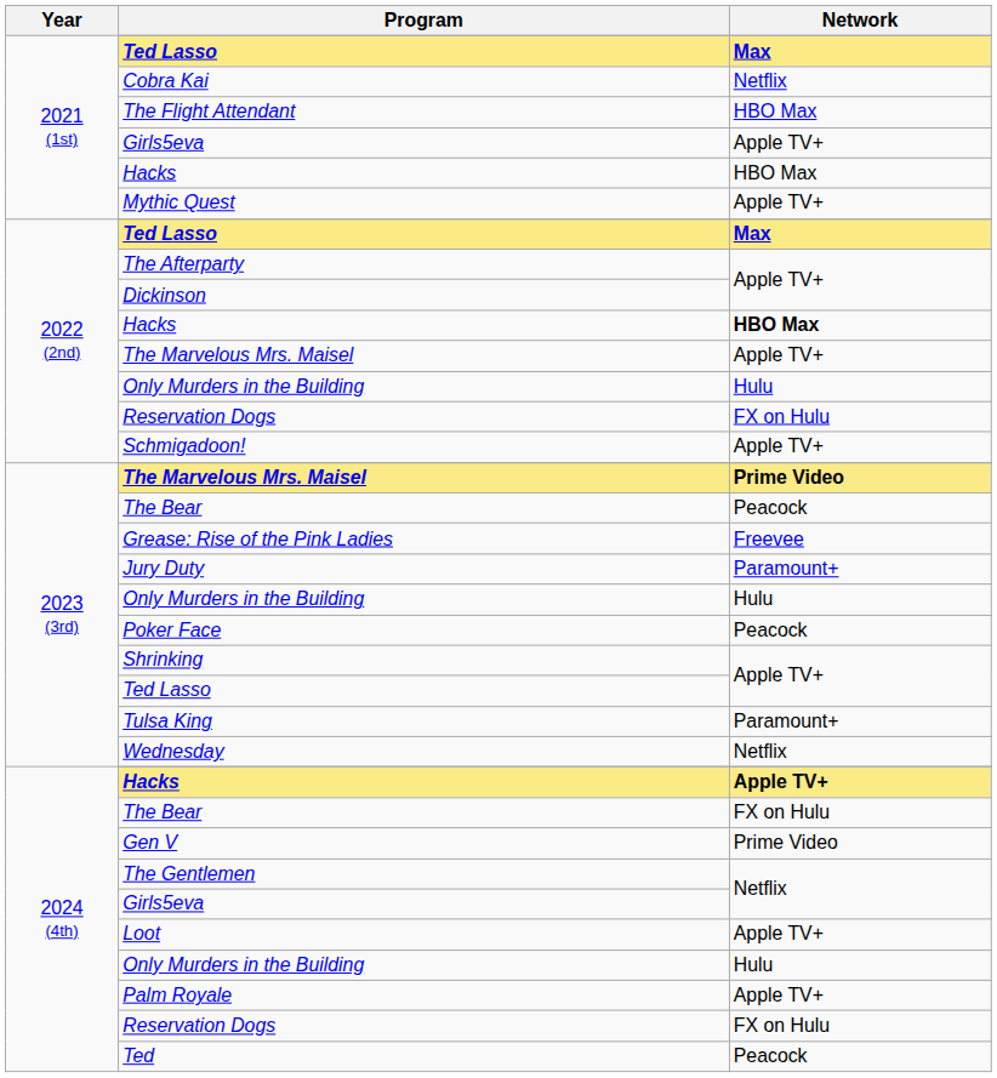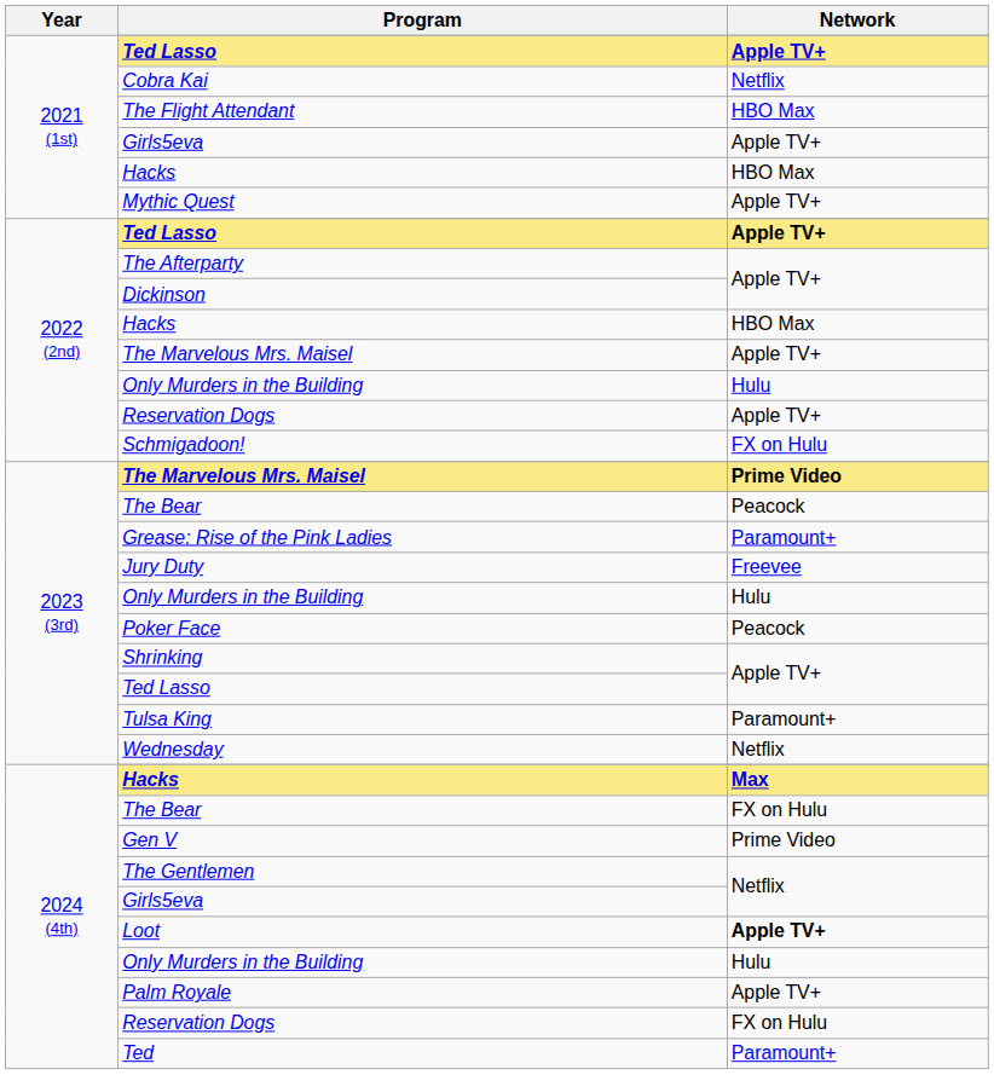2021 (1st) / Ted Lasso | Network: Max -> Apple TV+
2022 (2nd) / Ted Lasso | Network: Max -> Apple TV+
2022 (2nd) / Hacks | Network: bold -> normal
2022 (2nd) / Reservation Dogs | Network: FX on Hulu -> Apple TV+
Schmigadoon! | Network: Apple TV+ -> FX on Hulu
Grease: Rise of the Pink Ladies | Network: Freevee -> Paramount+
Jury Duty | Network: Paramount+ -> Freevee
2024 (4th) / Hacks | Network: Apple TV+ -> Max
Loot | Network: normal -> bold
Ted | Network: Peacock -> Paramount+
